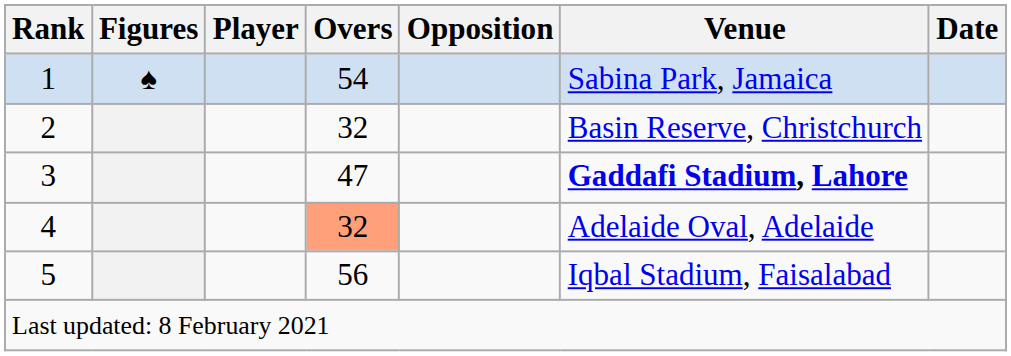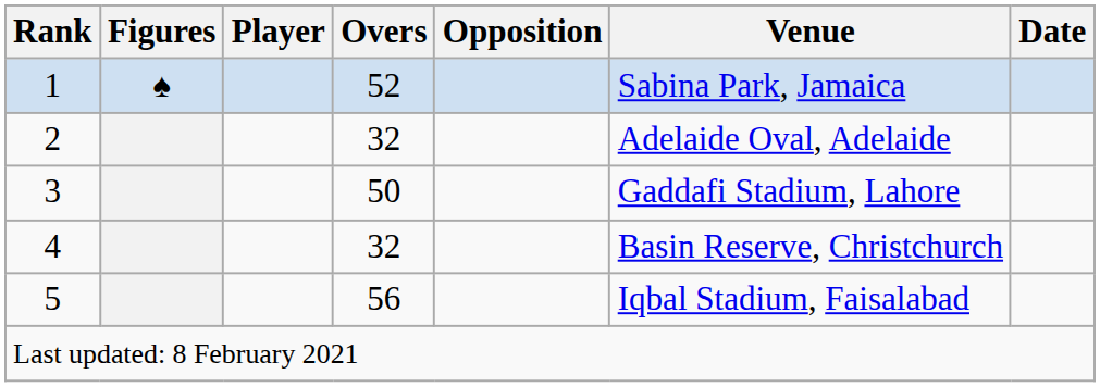1 | Overs: 54 -> 52
2 | Venue: Basin Reserve, Christchurch -> Adelaide Oval, Adelaide
3 | Overs: 47 -> 50
3 | Venue: bold -> normal
4 | Overs: lightsalmon background -> no background
4 | Venue: Adelaide Oval, Adelaide -> Basin Reserve, Christchurch
